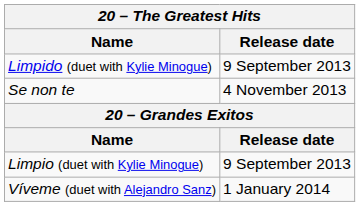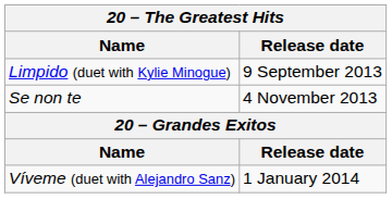- row: Limpio (duet with Kylie Minogue) | 9 September 2013
